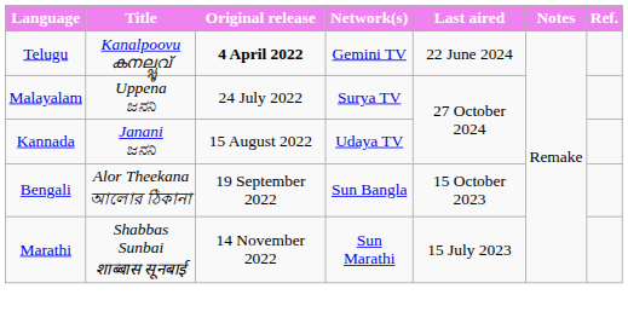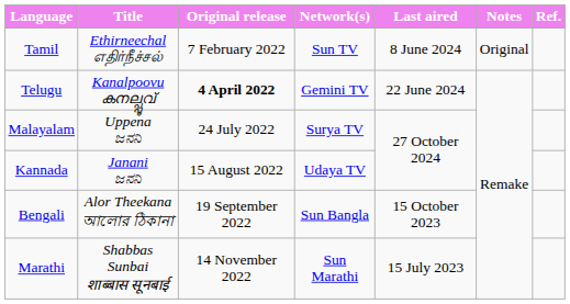+ row: Tamil | Ethirneechal எதிர்நீச்சல் | 7 February 2022 | Sun TV | 8 June 2024 | Original
